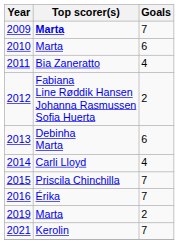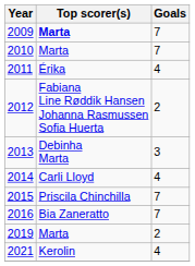2010 | Goals: 6 -> 7
2011 | Top scorer(s): Bia Zaneratto -> Érika
2013 | Goals: 6 -> 3
2016 | Top scorer(s): Érika -> Bia Zaneratto
2021 | Goals: 7 -> 4
